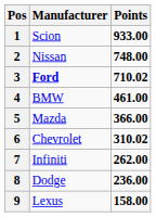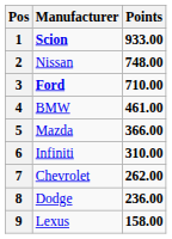1 | Manufacturer: normal -> bold
3 | Points: 710.02 -> 710.00
6 | Manufacturer: Chevrolet -> Infiniti
6 | Points: 310.02 -> 310.00
7 | Manufacturer: Infiniti -> Chevrolet
